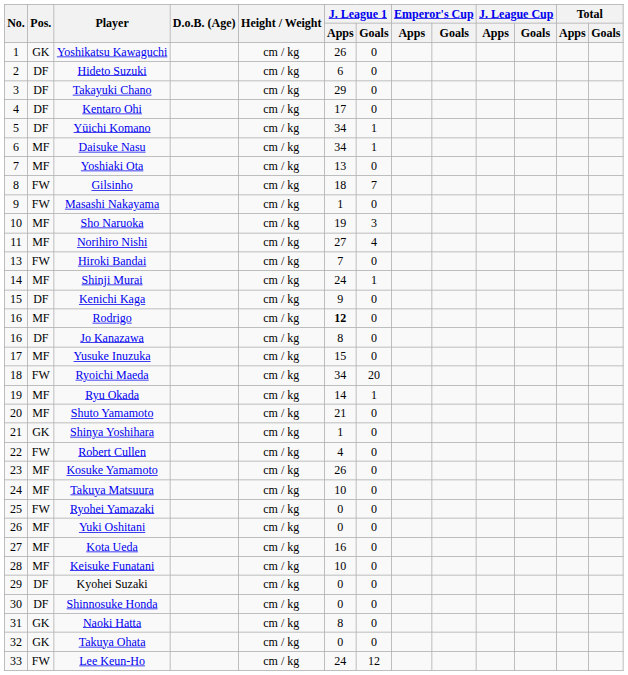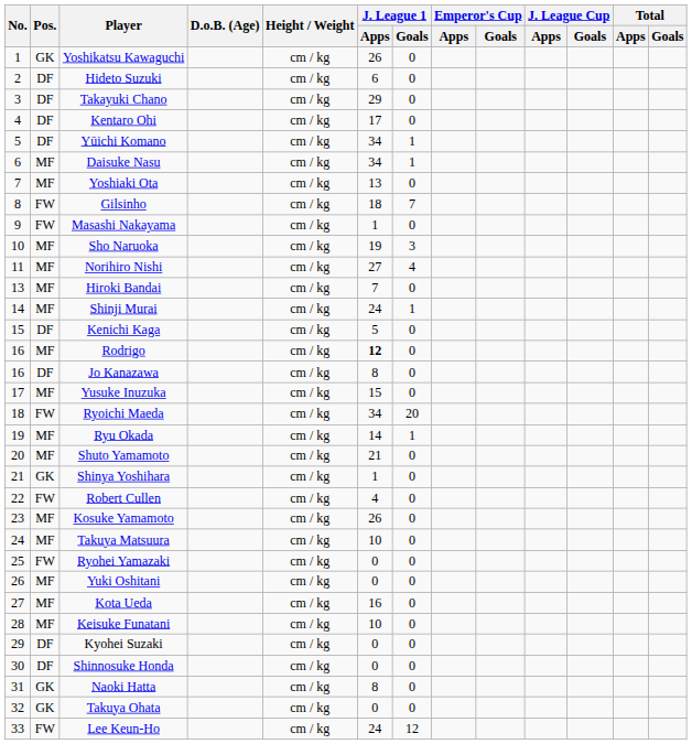Hiroki Bandai | Pos.: FW -> MF
Kenichi Kaga | J. League 1 / Apps: 9 -> 5
